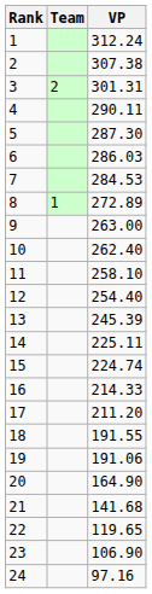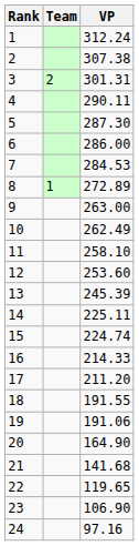6 | VP: 286.03 -> 286.00
10 | VP: 262.40 -> 262.49
12 | VP: 254.40 -> 253.60
